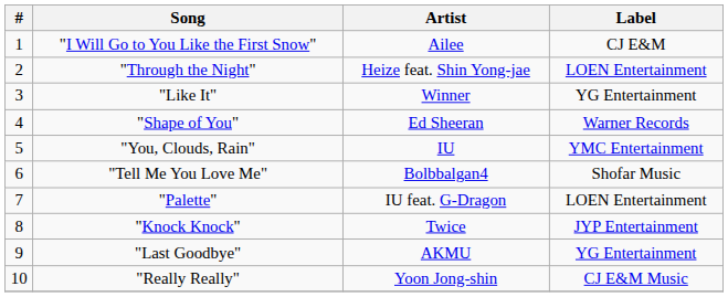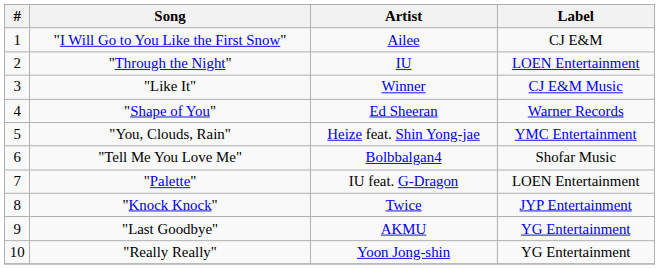"Through the Night" | Artist: Heize feat. Shin Yong-jae -> IU
"Like It" | Label: YG Entertainment -> CJ E&M Music
"You, Clouds, Rain" | Artist: IU -> Heize feat. Shin Yong-jae
"Really Really" | Label: CJ E&M Music -> YG Entertainment
